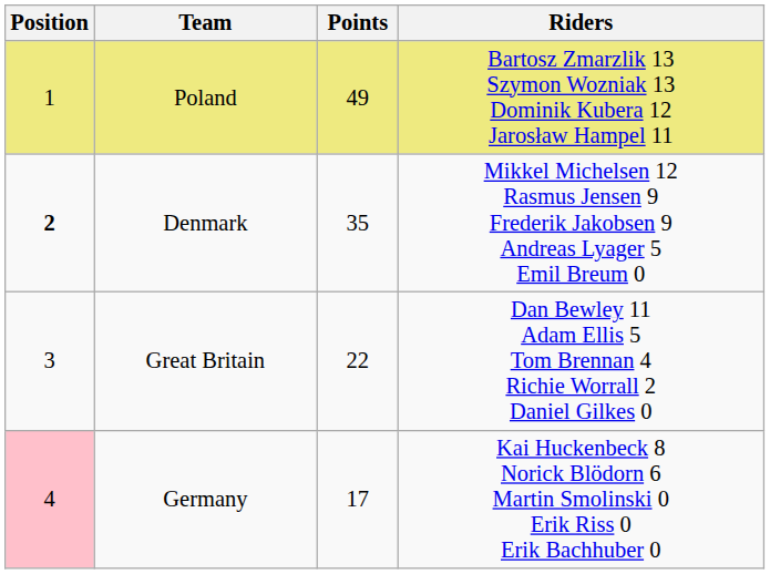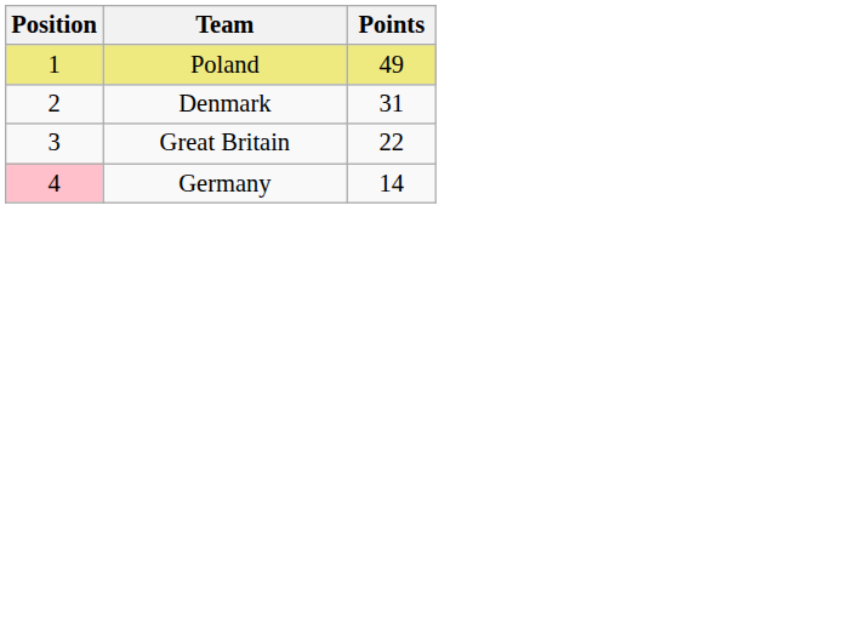- column: Riders | Bartosz Zmarzlik 13 Szymon Wozniak 13 Dominik Kubera 12 Jarosław Hampel 11 | Mikkel Michelsen 12 Rasmus Jensen 9 Frederik Jakobsen 9 Andreas Lyager 5 Emil Breum 0 | Dan Bewley 11 Adam Ellis 5 Tom Brennan 4 Richie Worrall 2 Daniel Gilkes 0 | Kai Huckenbeck 8 Norick Blödorn 6 Martin Smolinski 0 Erik Riss 0 Erik Bachhuber 0
Denmark | Position: bold -> normal
Denmark | Points: 35 -> 31
Germany | Points: 17 -> 14
